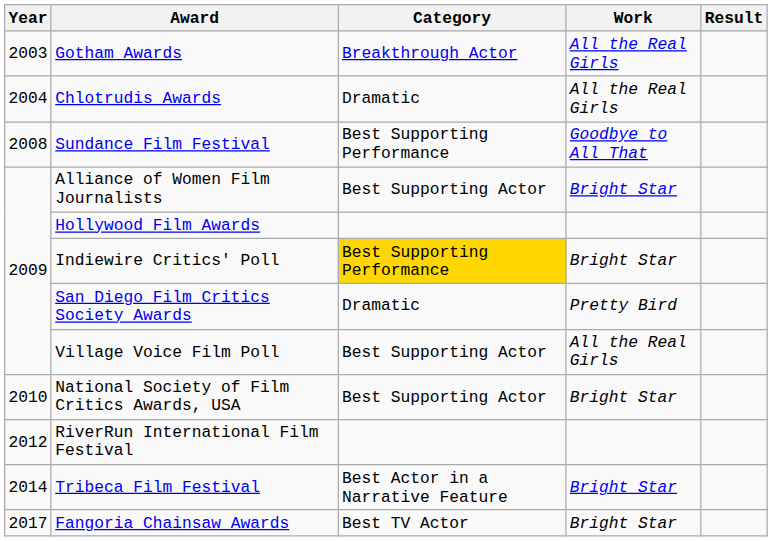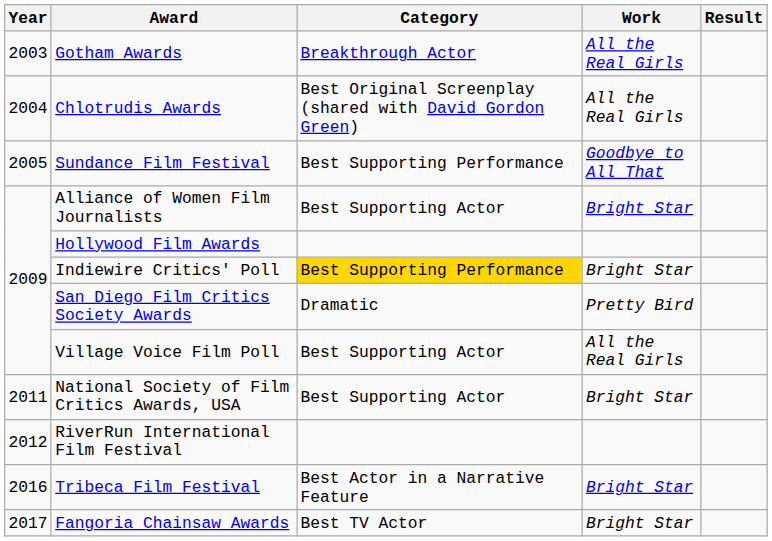Chlotrudis Awards | Category: Dramatic -> Best Original Screenplay (shared with David Gordon Green)
Sundance Film Festival | Year: 2008 -> 2005
National Society of Film Critics Awards, USA | Year: 2010 -> 2011
Tribeca Film Festival | Year: 2014 -> 2016
